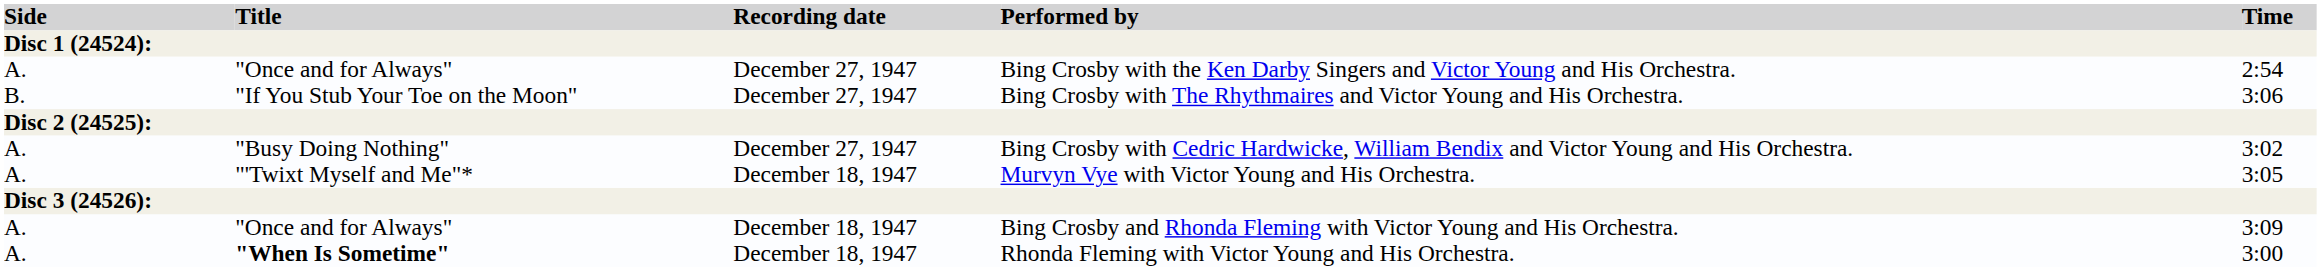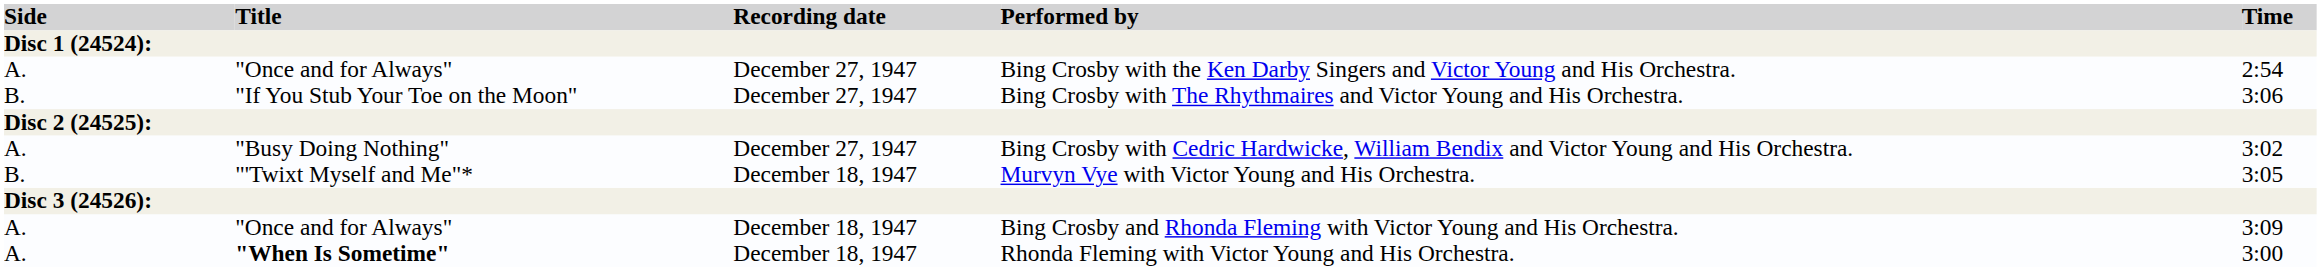Murvyn Vye with Victor Young and His Orchestra. | Side: A. -> B.
